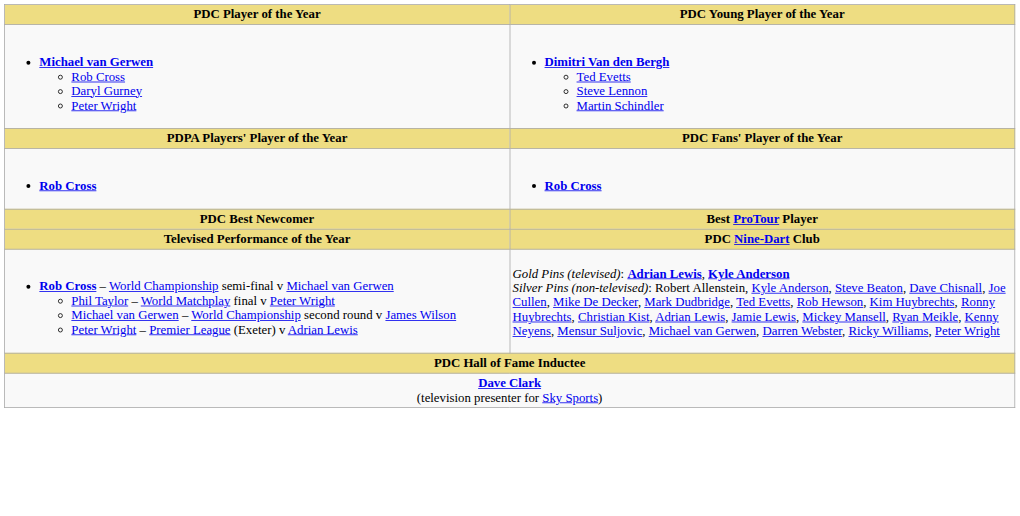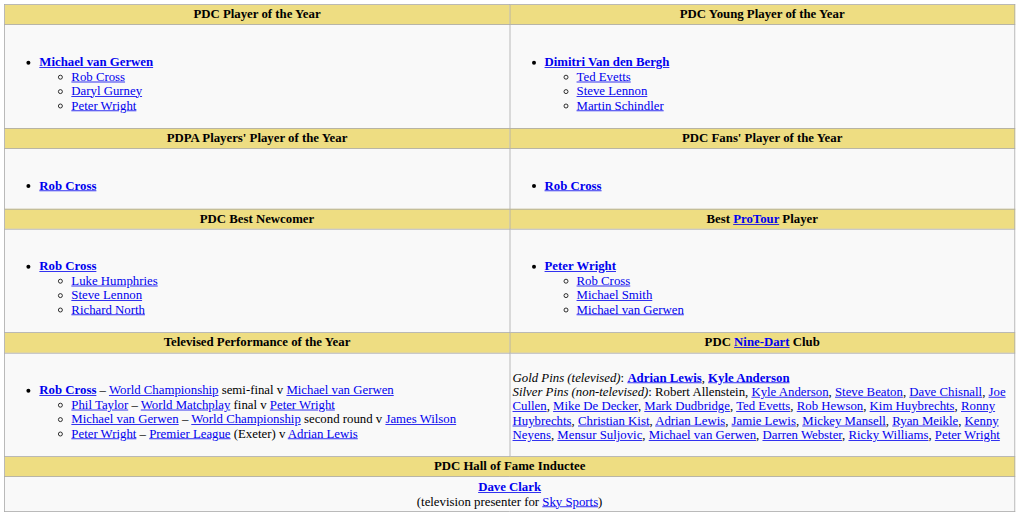+ row: Rob Cross Luke Humphries Steve Lennon Richard North | Peter Wright Rob Cross Michael Smith Michael van Gerwen
